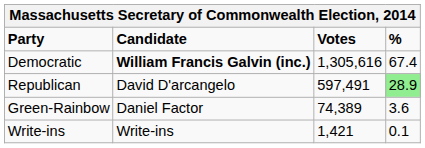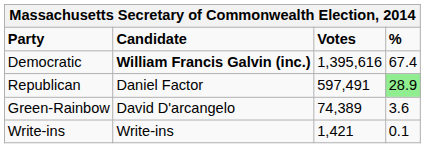Democratic | Votes: 1,305,616 -> 1,395,616
Republican | Candidate: David D'arcangelo -> Daniel Factor
Green-Rainbow | Candidate: Daniel Factor -> David D'arcangelo
